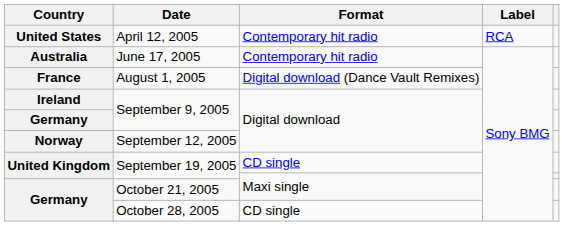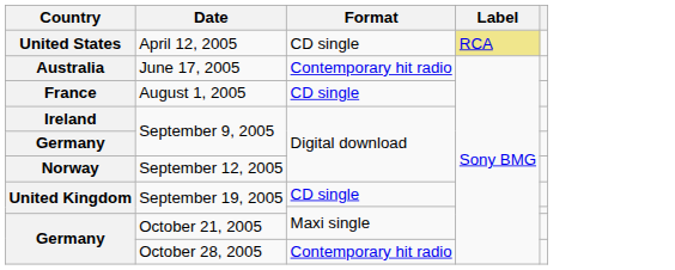April 12, 2005 | Format: Contemporary hit radio -> CD single
April 12, 2005 | Label: no background -> khaki background
August 1, 2005 | Format: Digital download (Dance Vault Remixes) -> CD single
October 28, 2005 | Format: CD single -> Contemporary hit radio
